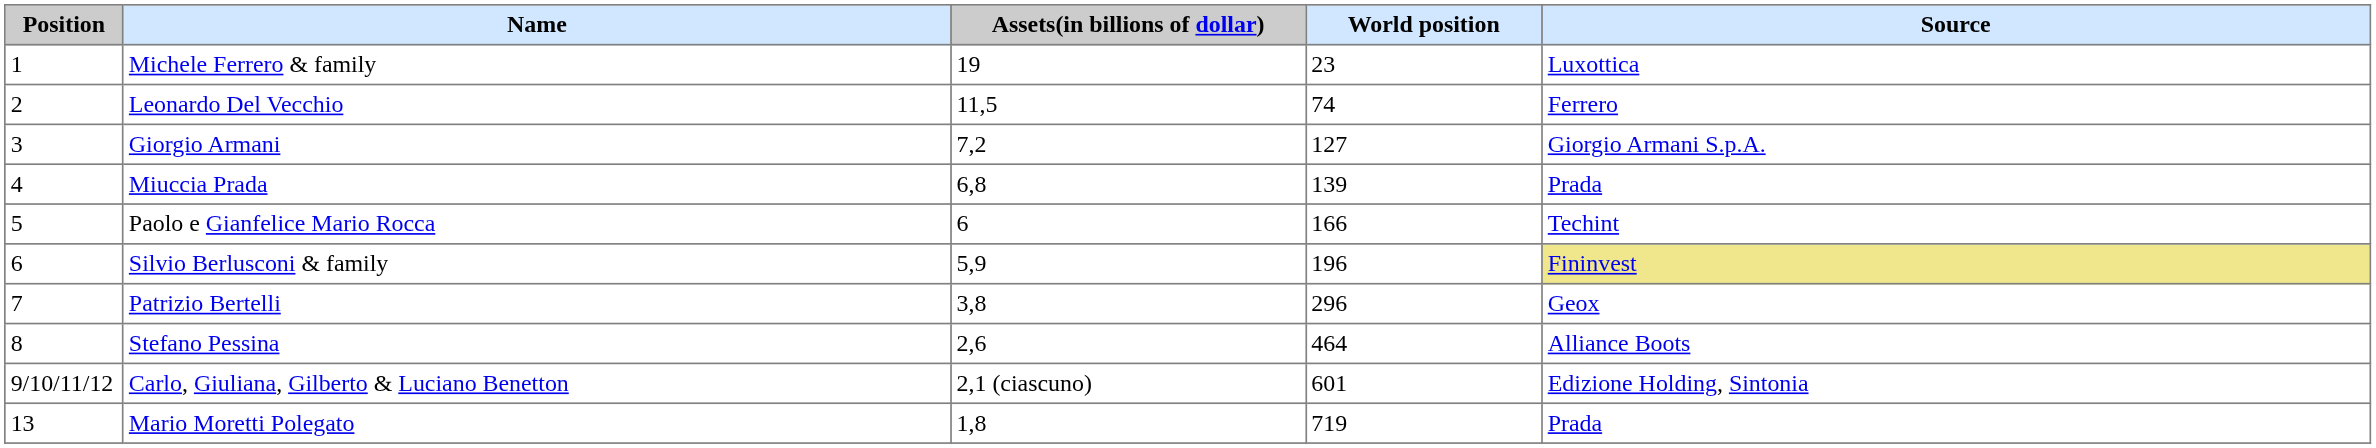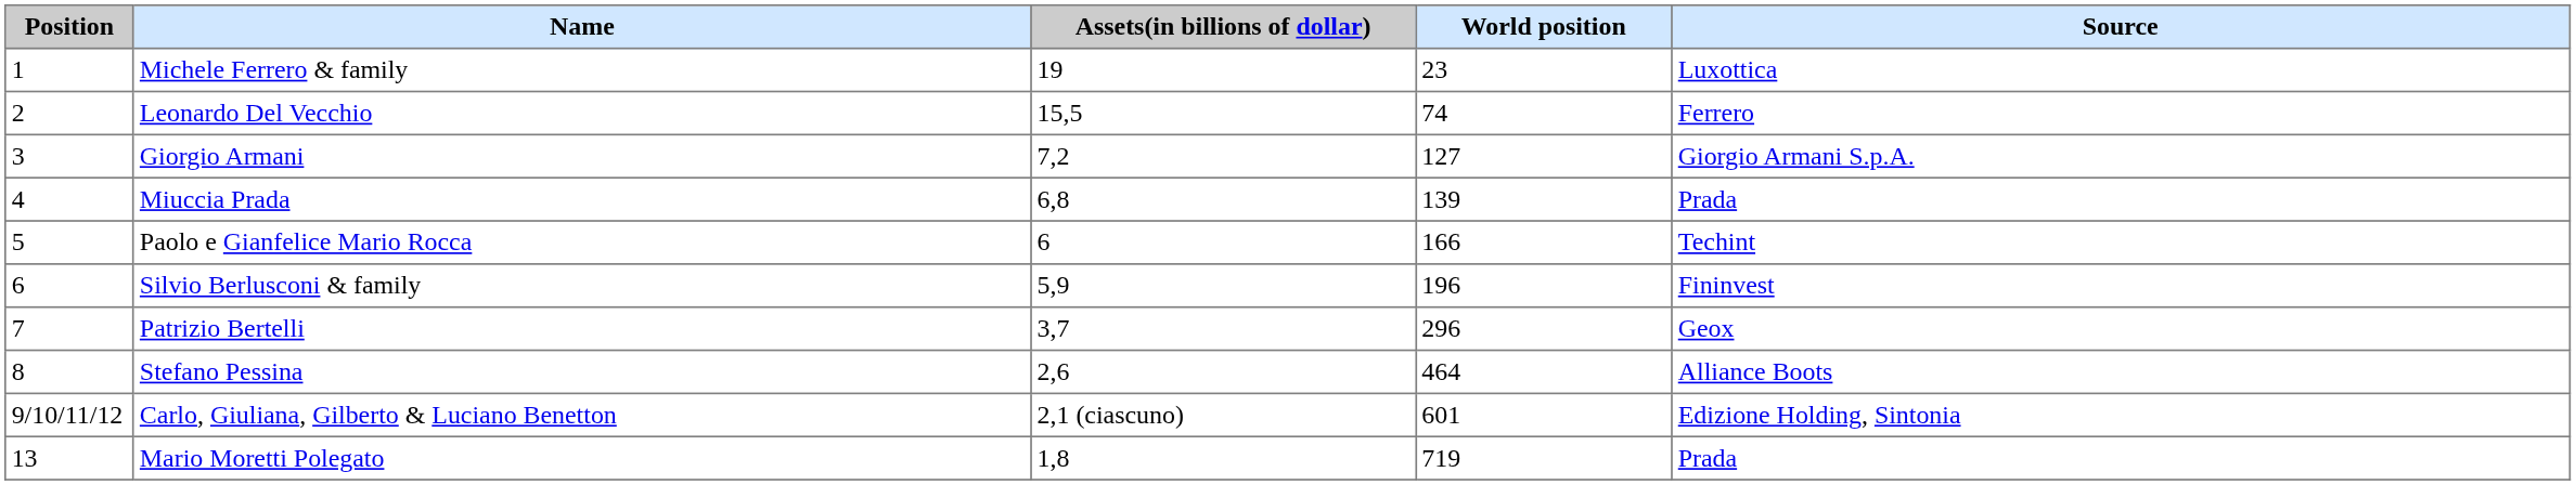Leonardo Del Vecchio | Assets(in billions of dollar): 11,5 -> 15,5
Silvio Berlusconi & family | Source: khaki background -> no background
Patrizio Bertelli | Assets(in billions of dollar): 3,8 -> 3,7
